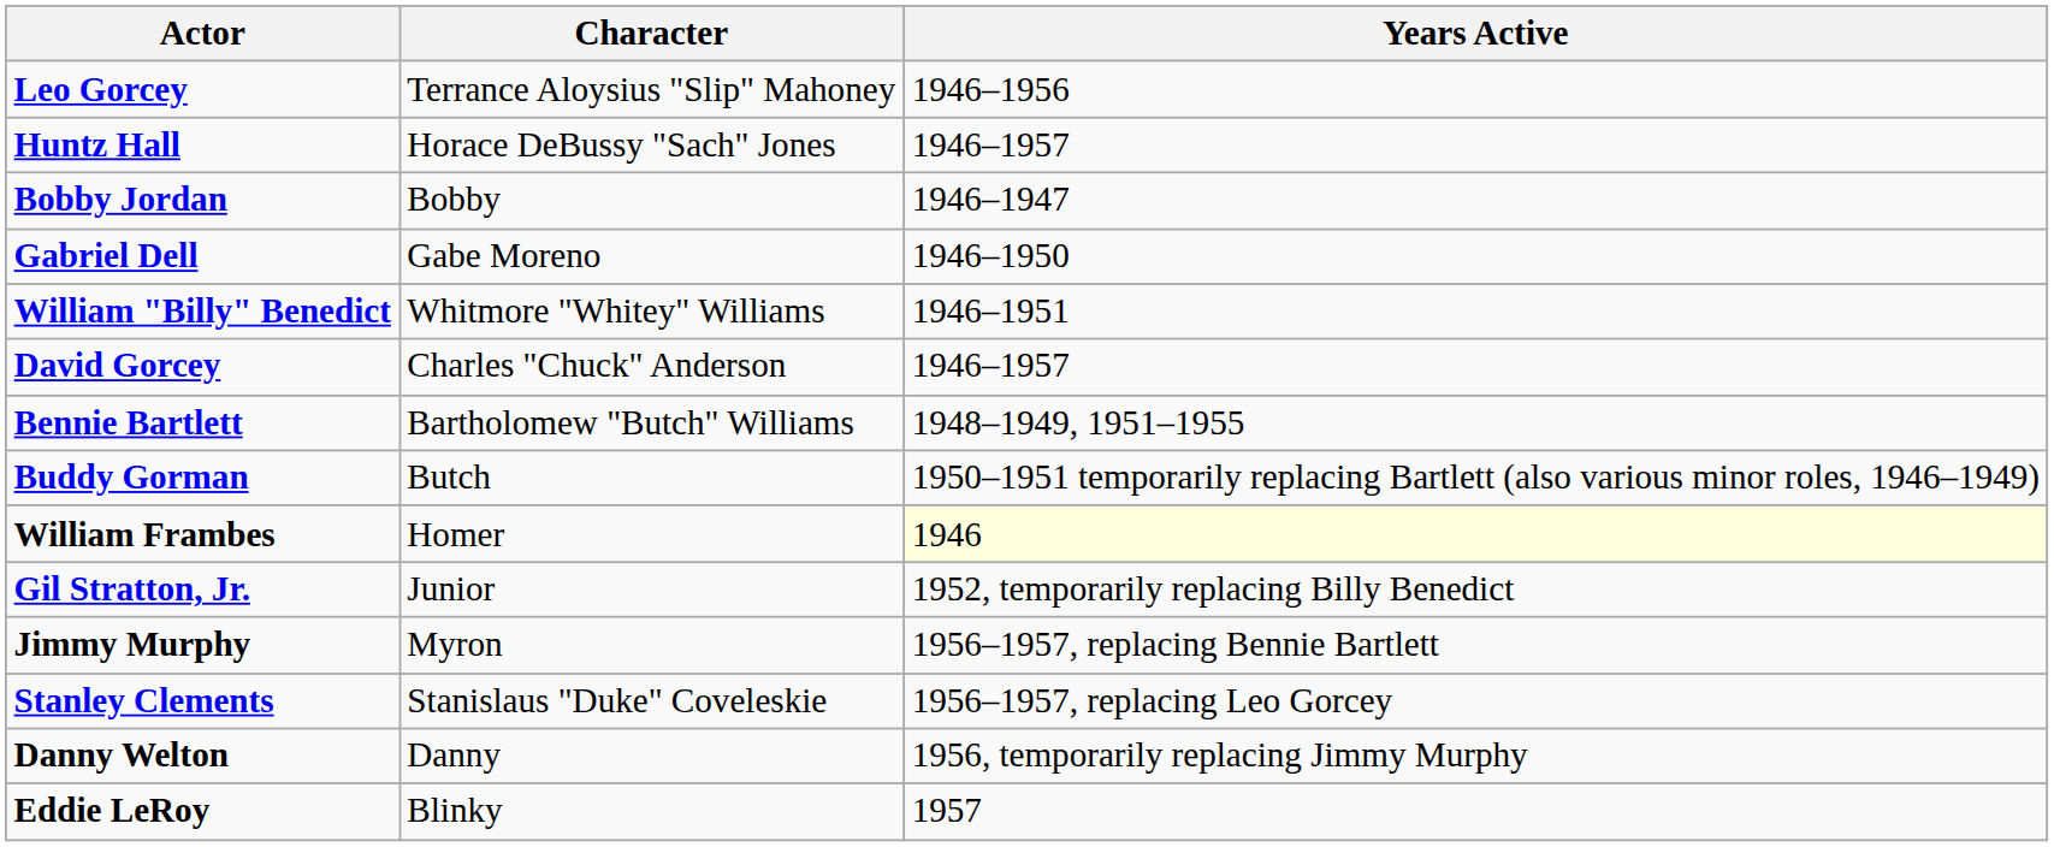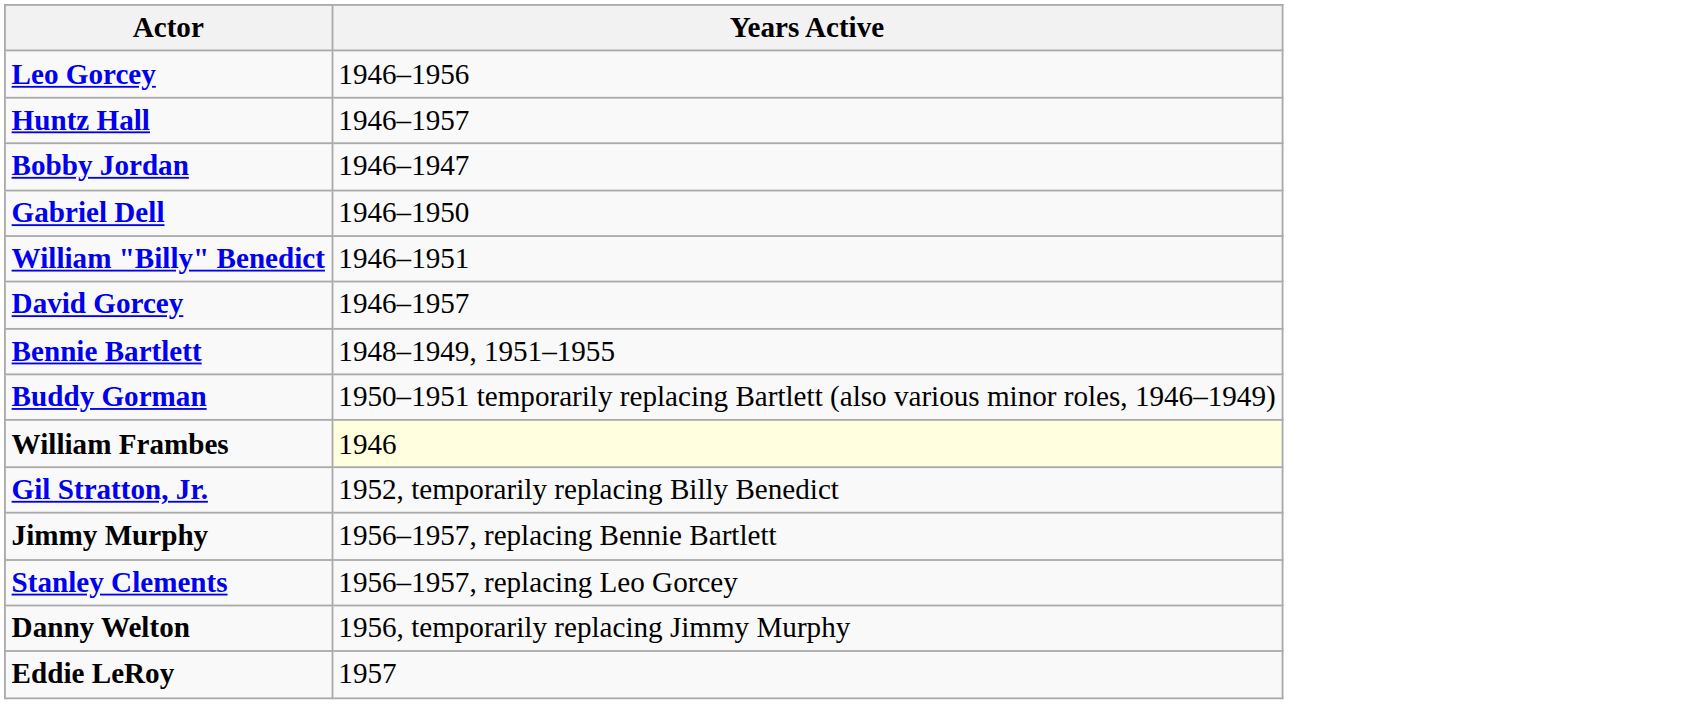- column: Character | Terrance Aloysius "Slip" Mahoney | Horace DeBussy "Sach" Jones | Bobby | Gabe Moreno | Whitmore "Whitey" Williams | Charles "Chuck" Anderson | Bartholomew "Butch" Williams | Butch | Homer | Junior | Myron | Stanislaus "Duke" Coveleskie | Danny | Blinky
